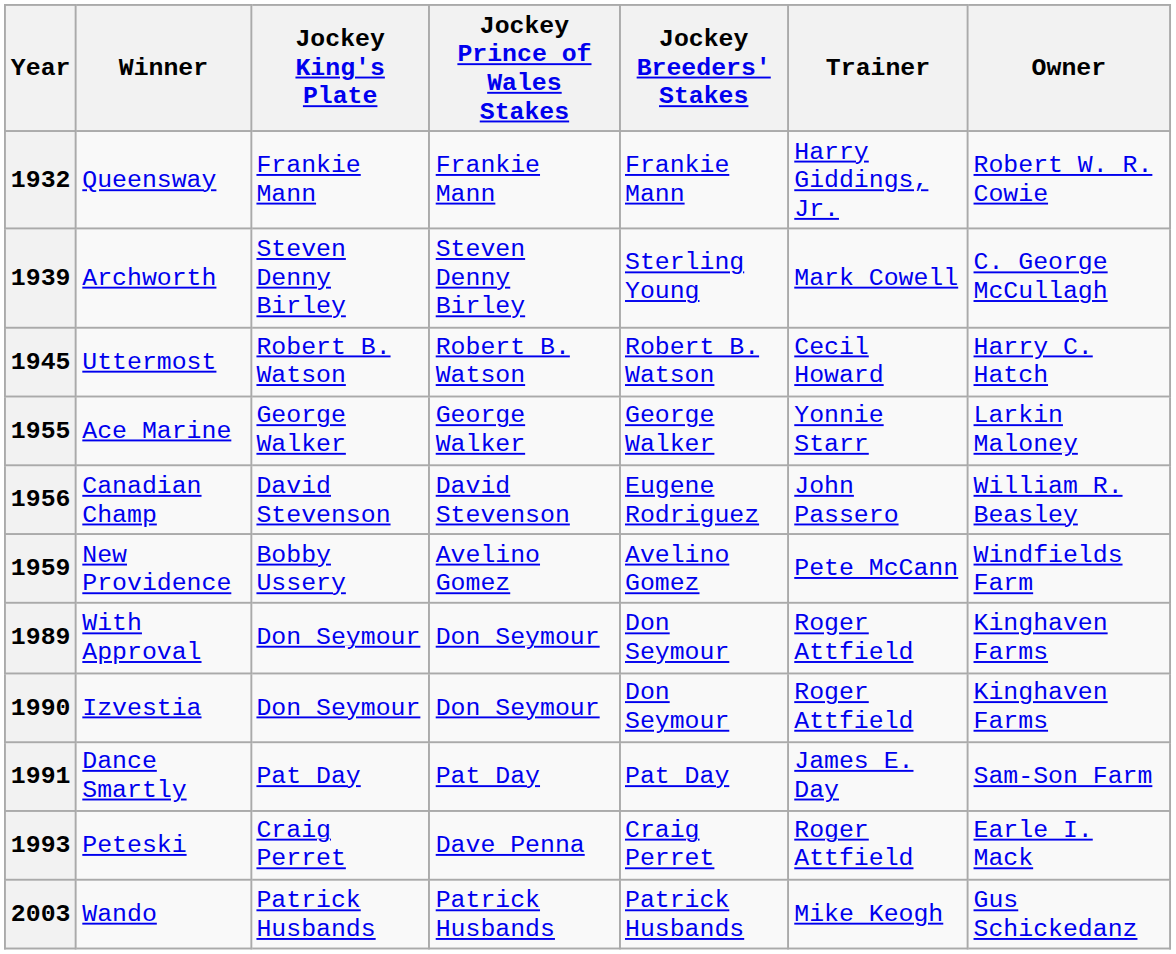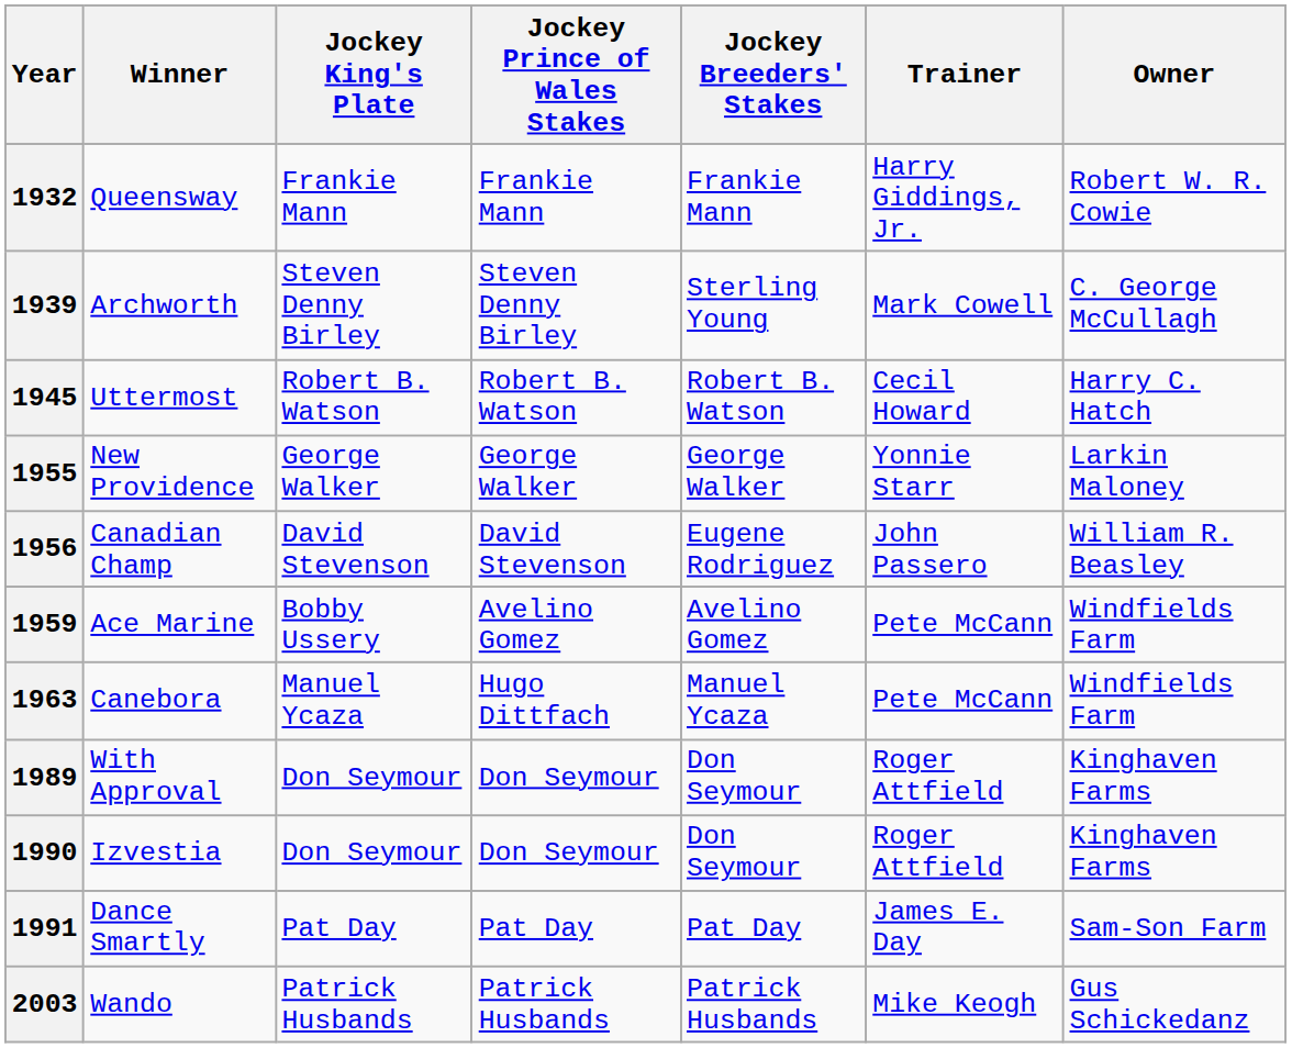1955 | Winner: Ace Marine -> New Providence
1959 | Winner: New Providence -> Ace Marine
+ row: 1963 | Canebora | Manuel Ycaza | Hugo Dittfach | Manuel Ycaza | Pete McCann | Windfields Farm
- row: 1993 | Peteski | Craig Perret | Dave Penna | Craig Perret | Roger Attfield | Earle I. Mack
